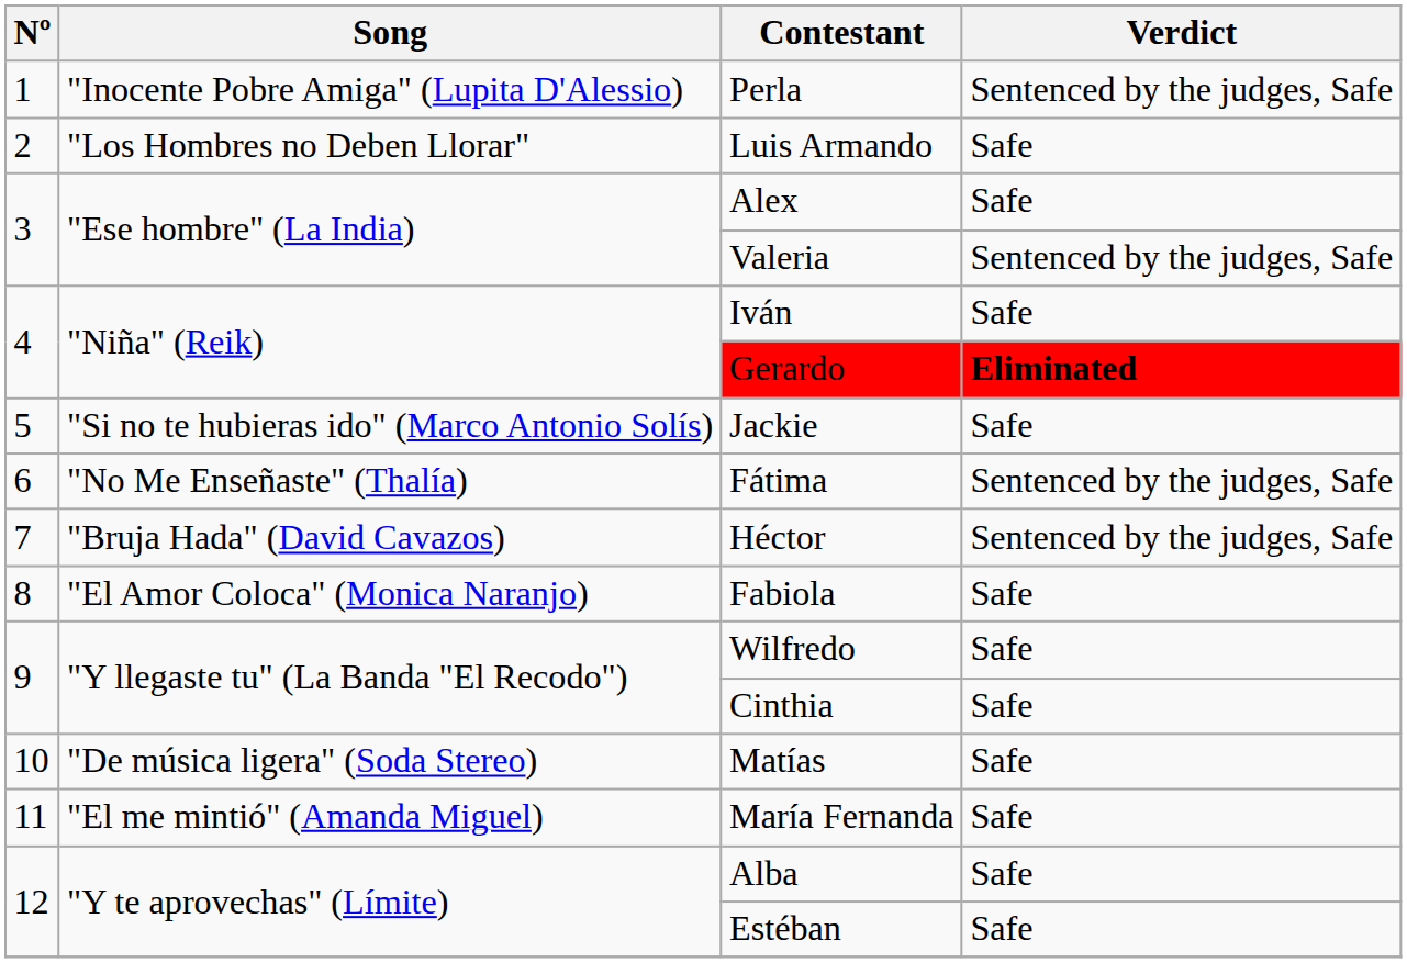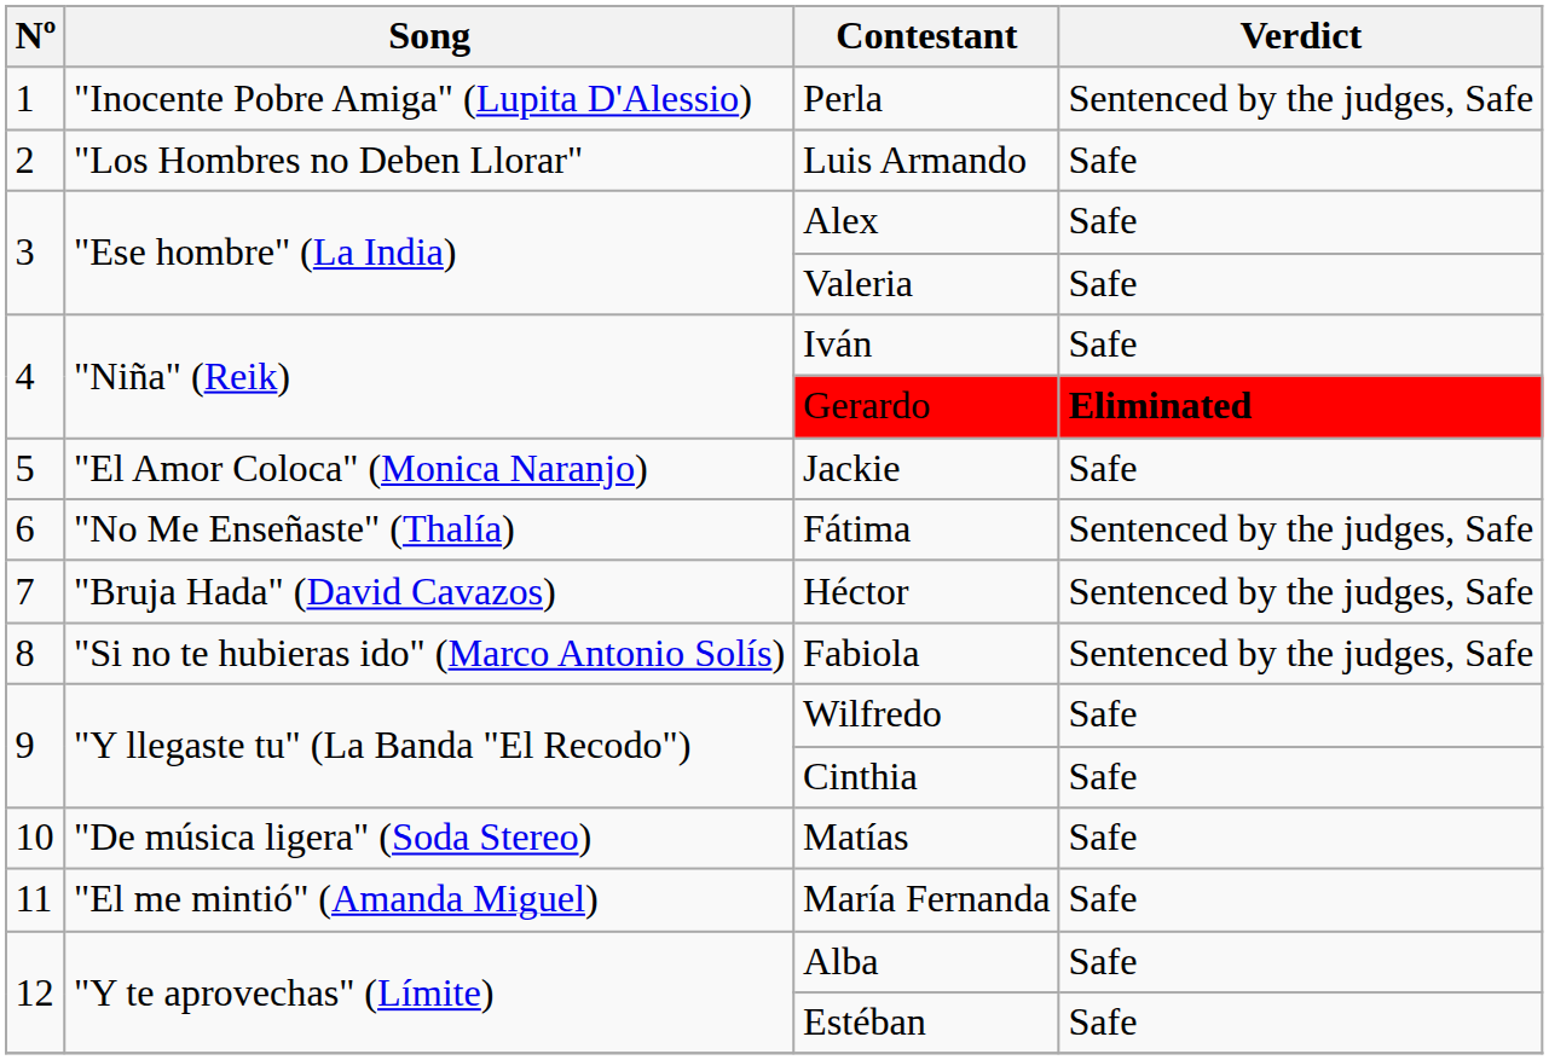Valeria | Verdict: Sentenced by the judges, Safe -> Safe
Jackie | Song: "Si no te hubieras ido" (Marco Antonio Solís) -> "El Amor Coloca" (Monica Naranjo)
Fabiola | Song: "El Amor Coloca" (Monica Naranjo) -> "Si no te hubieras ido" (Marco Antonio Solís)
Fabiola | Verdict: Safe -> Sentenced by the judges, Safe
